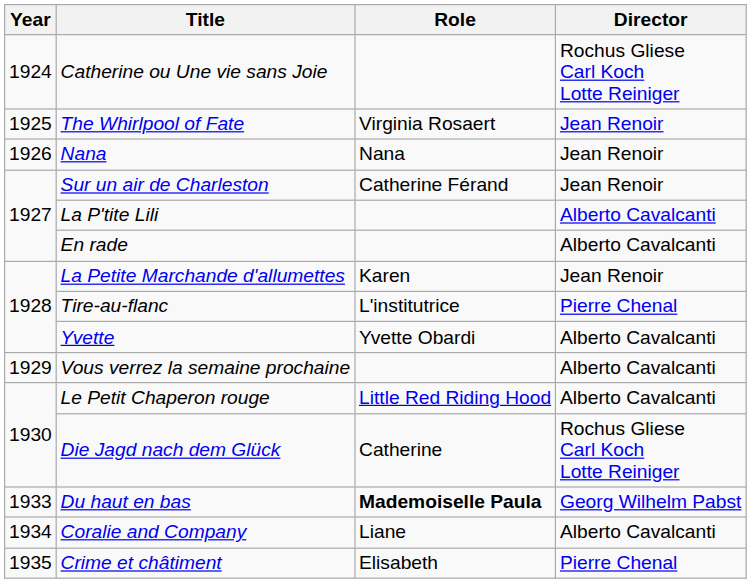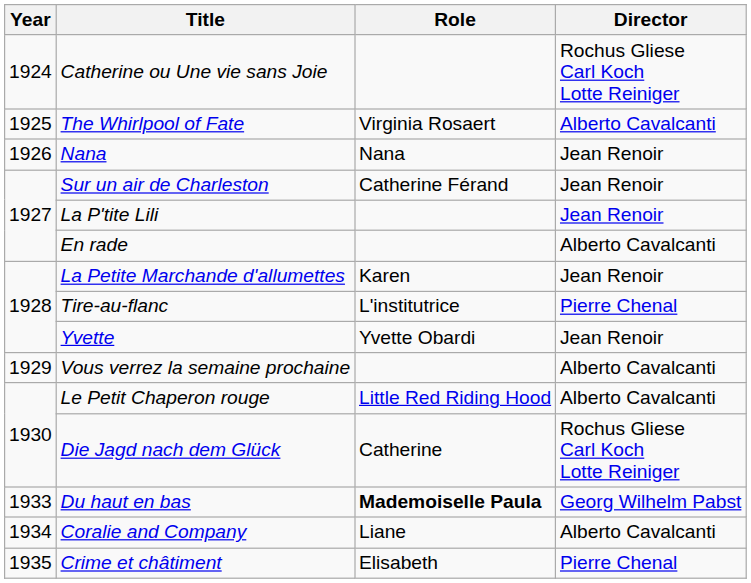The Whirlpool of Fate | Director: Jean Renoir -> Alberto Cavalcanti
La P'tite Lili | Director: Alberto Cavalcanti -> Jean Renoir
Yvette | Director: Alberto Cavalcanti -> Jean Renoir
